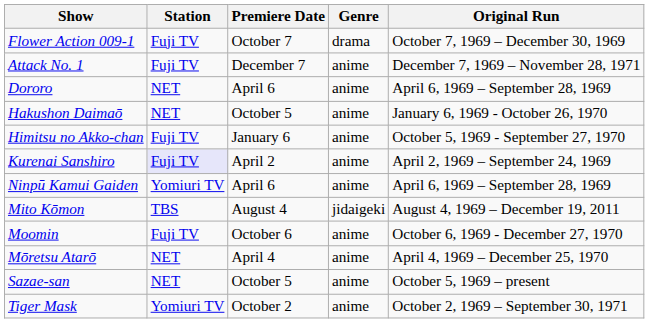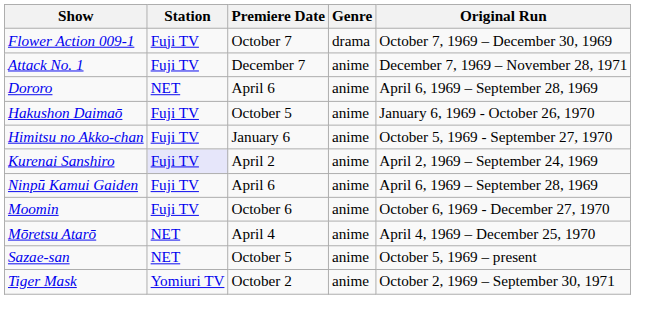Hakushon Daimaō | Station: NET -> Fuji TV
Ninpū Kamui Gaiden | Station: Yomiuri TV -> Fuji TV
- row: Mito Kōmon | TBS | August 4 | jidaigeki | August 4, 1969 – December 19, 2011
